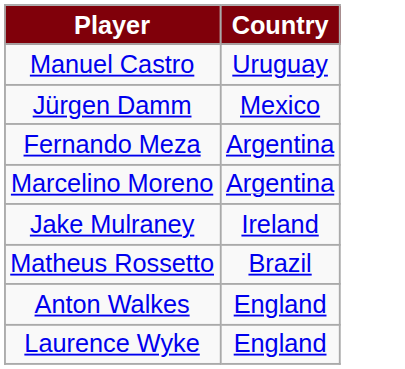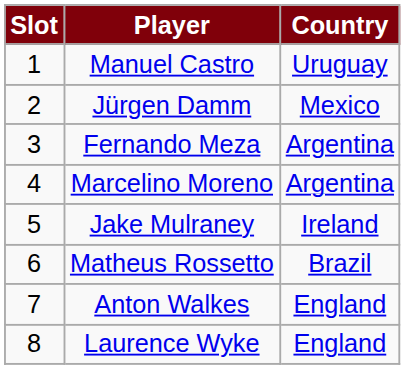+ column: Slot | 1 | 2 | 3 | 4 | 5 | 6 | 7 | 8
